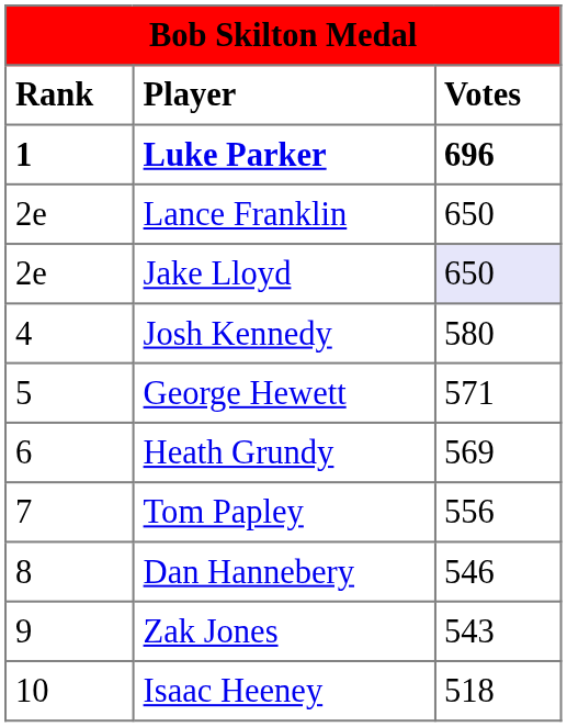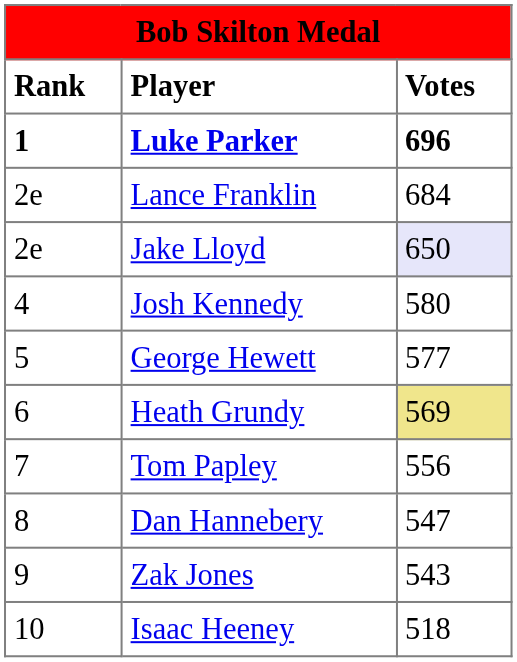Lance Franklin | Votes: 650 -> 684
George Hewett | Votes: 571 -> 577
Heath Grundy | Votes: no background -> khaki background
Dan Hannebery | Votes: 546 -> 547
